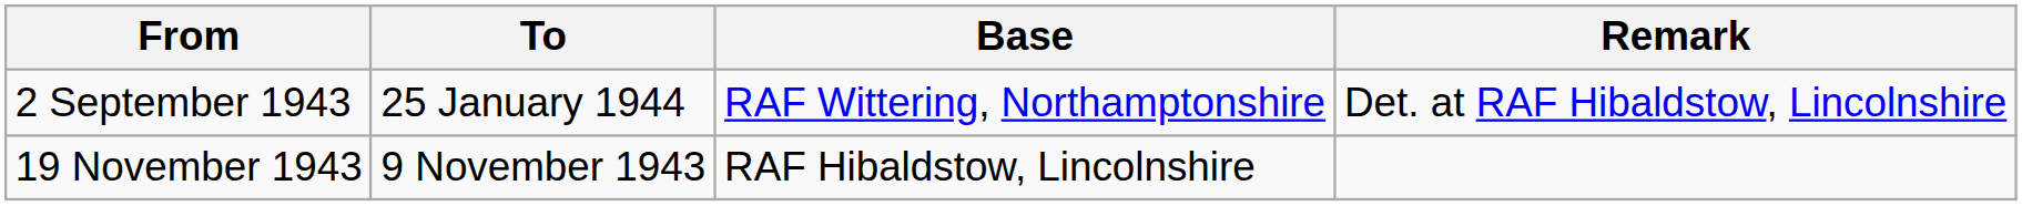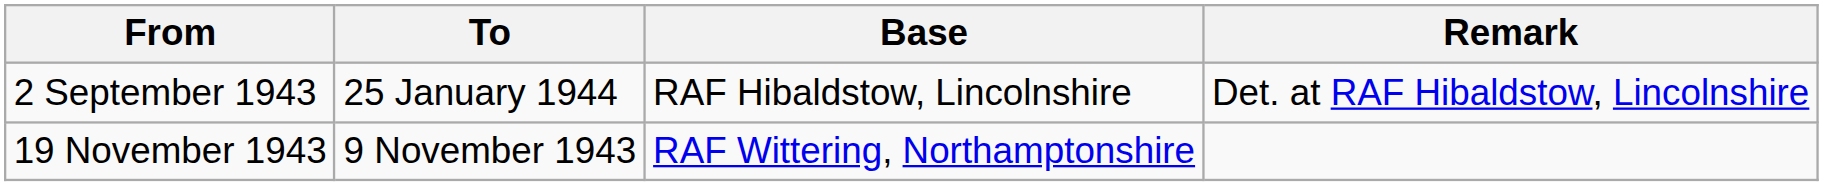2 September 1943 | Base: RAF Wittering, Northamptonshire -> RAF Hibaldstow, Lincolnshire
19 November 1943 | Base: RAF Hibaldstow, Lincolnshire -> RAF Wittering, Northamptonshire
